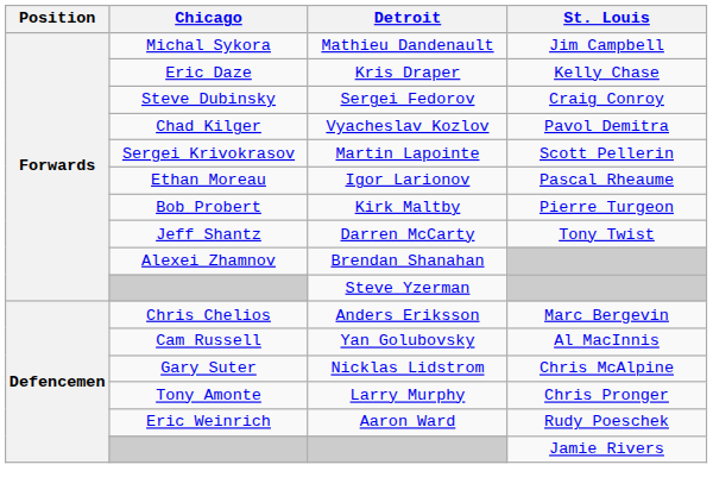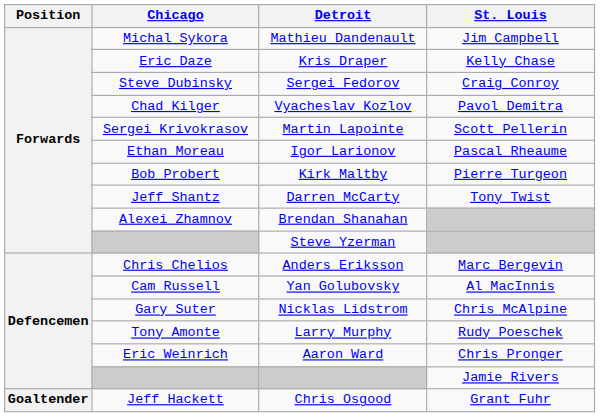Larry Murphy | St. Louis: Chris Pronger -> Rudy Poeschek
Aaron Ward | St. Louis: Rudy Poeschek -> Chris Pronger
+ row: Goaltender | Jeff Hackett | Chris Osgood | Grant Fuhr
